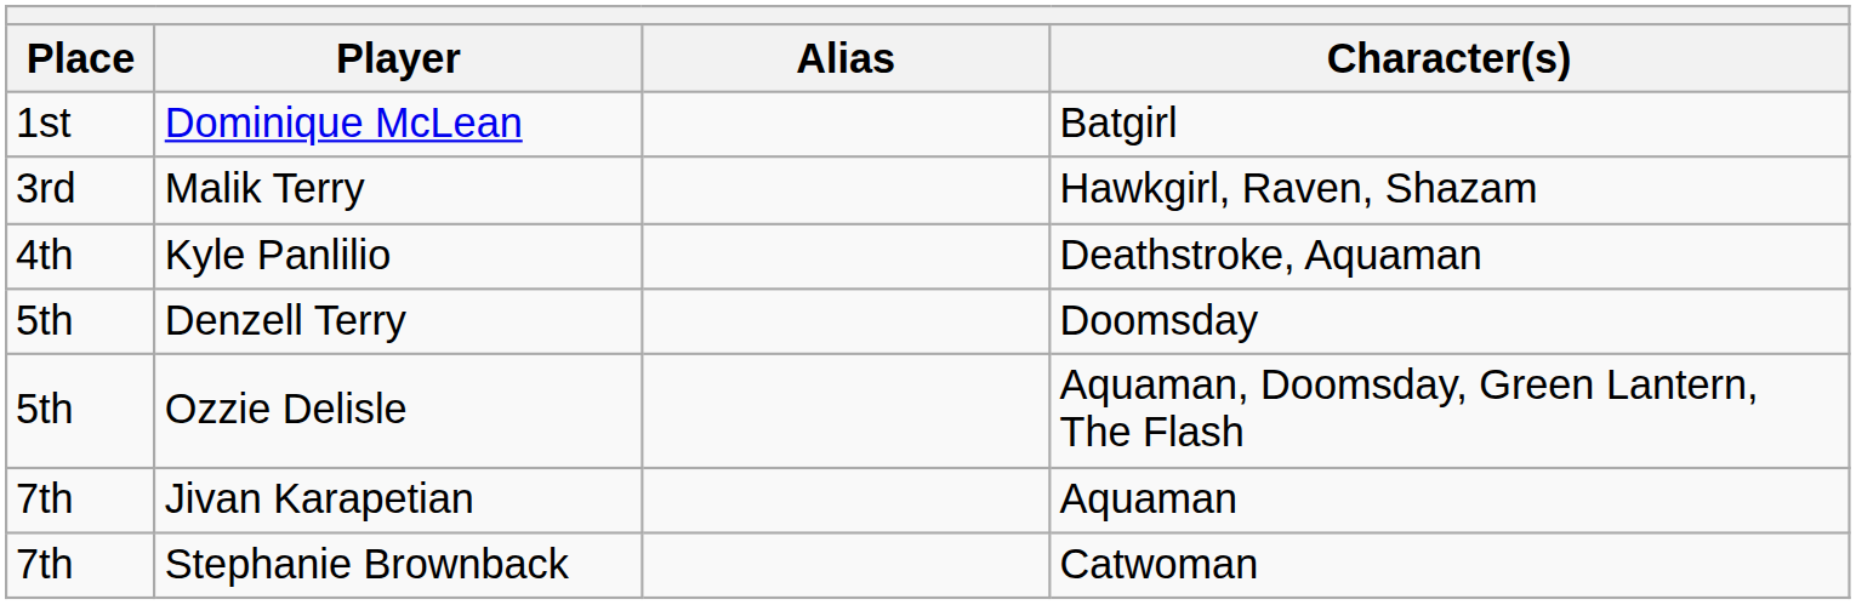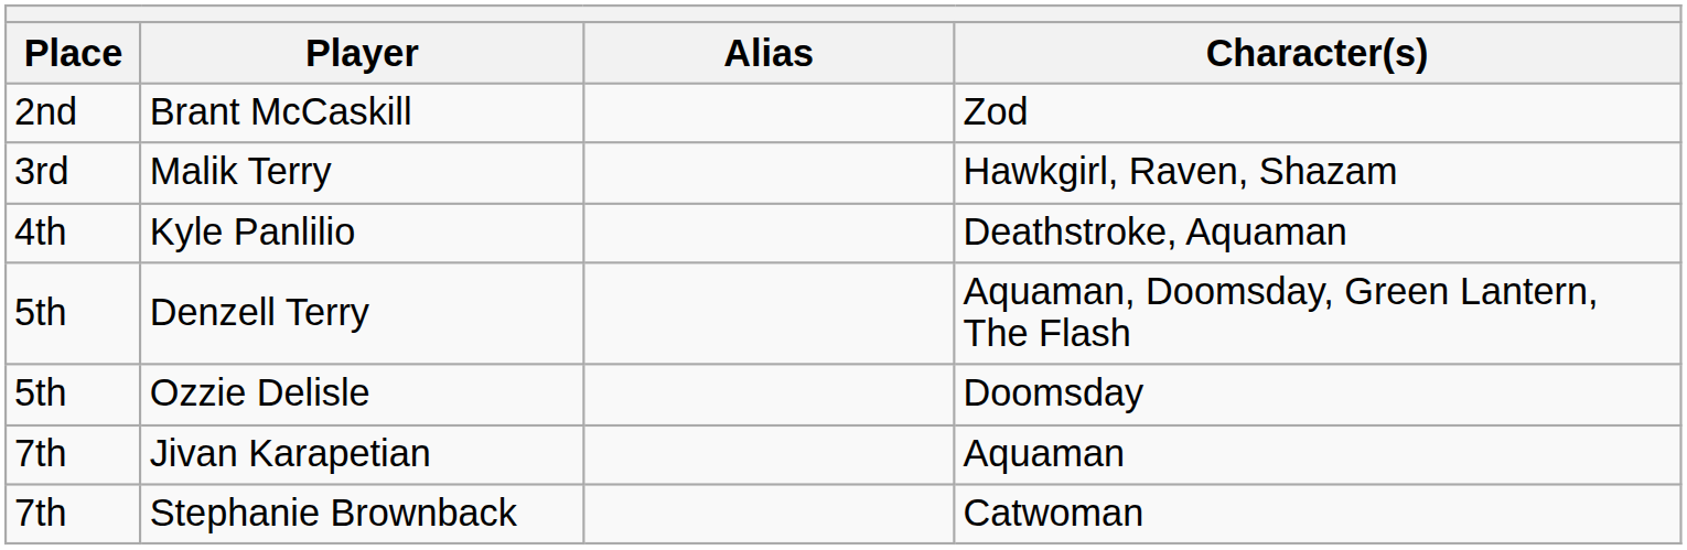- row: 1st | Dominique McLean | Batgirl
+ row: 2nd | Brant McCaskill | Zod
Denzell Terry | Character(s): Doomsday -> Aquaman, Doomsday, Green Lantern, The Flash
Ozzie Delisle | Character(s): Aquaman, Doomsday, Green Lantern, The Flash -> Doomsday
